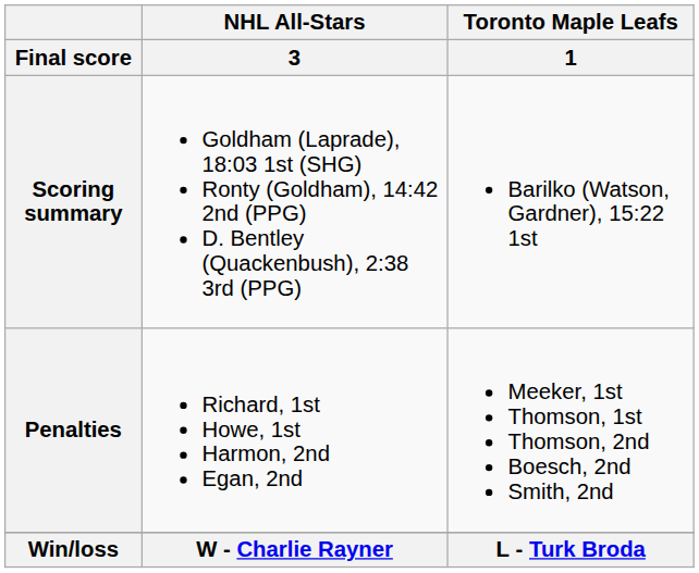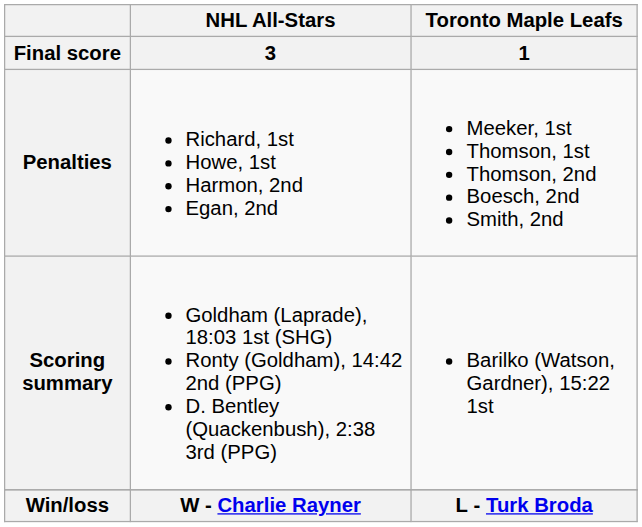rows swapped: Scoring summary <-> Penalties
